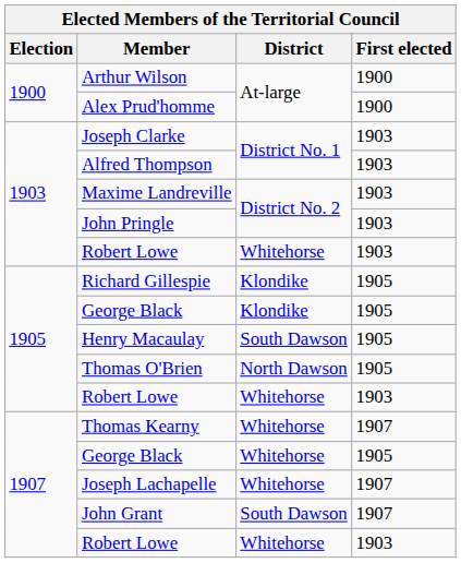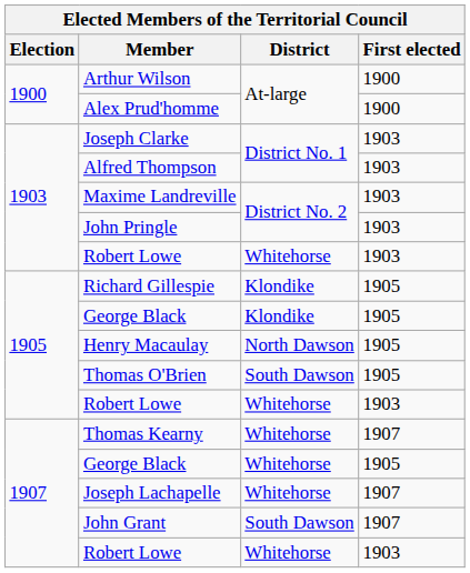Henry Macaulay | District: South Dawson -> North Dawson
Thomas O'Brien | District: North Dawson -> South Dawson
